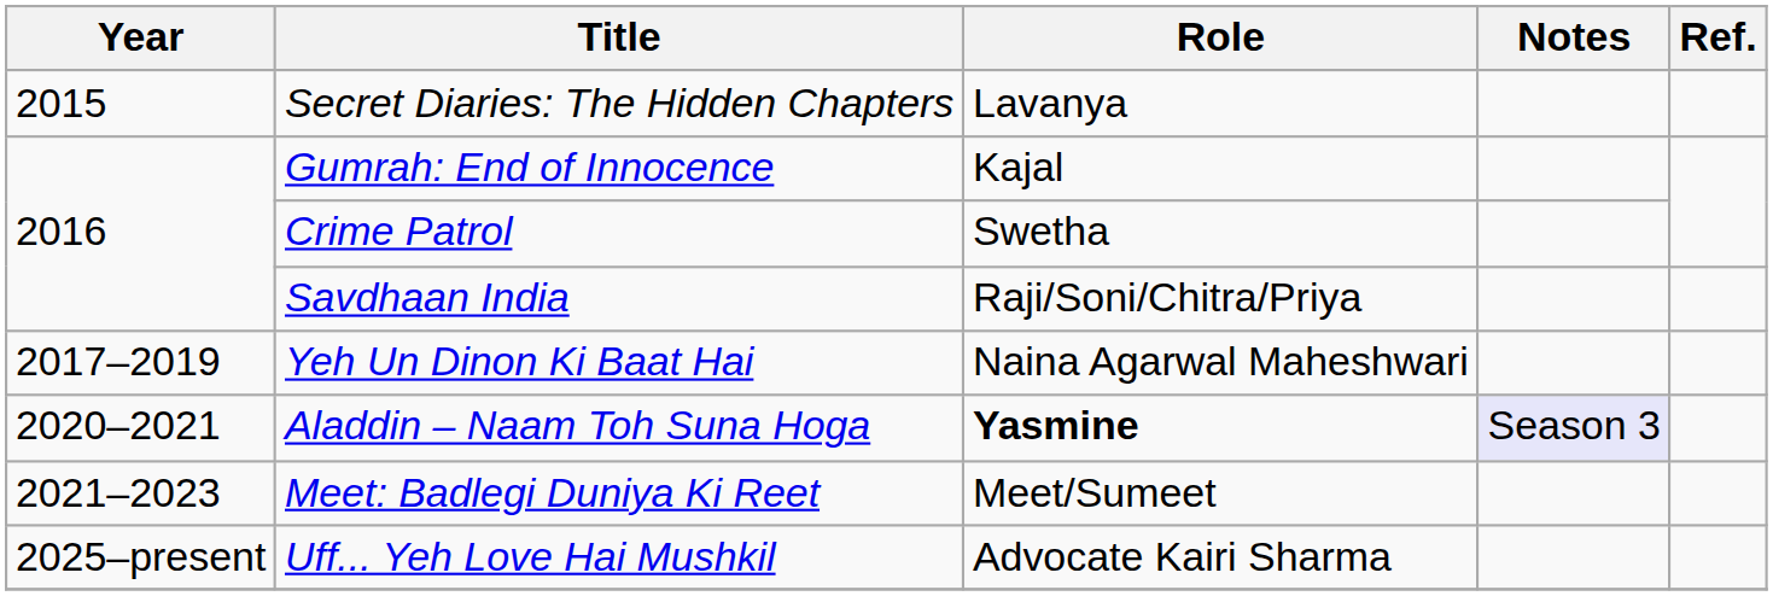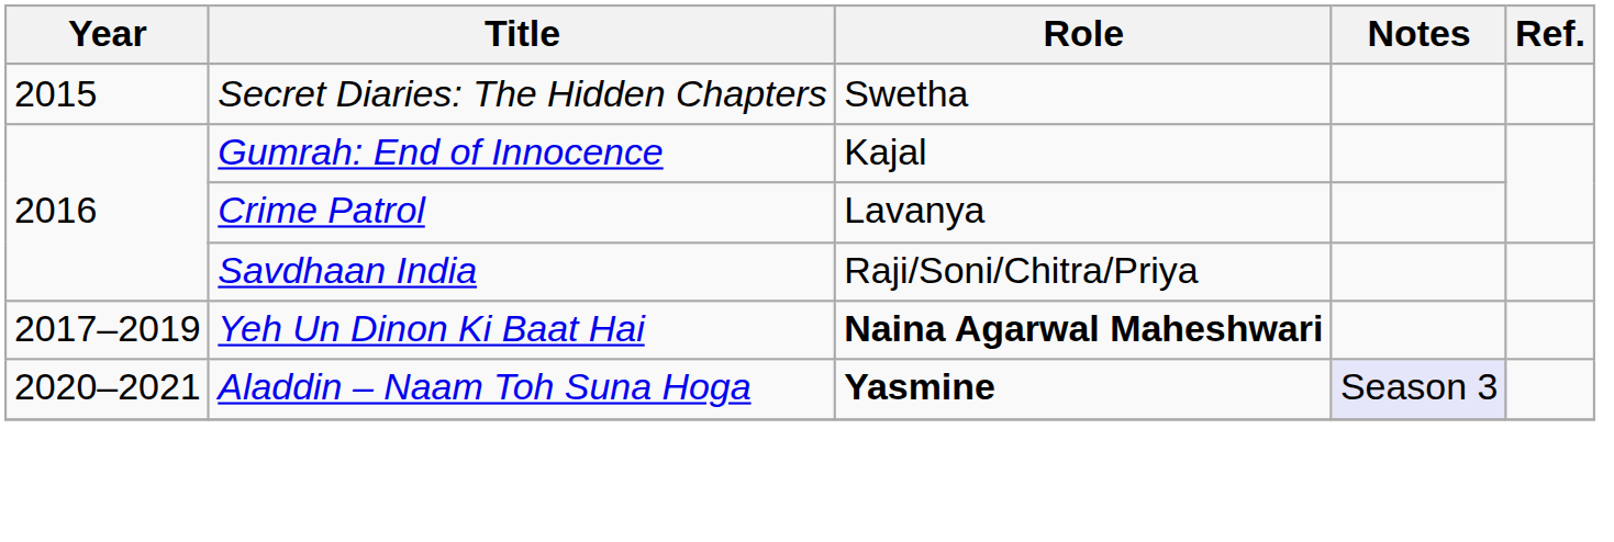Secret Diaries: The Hidden Chapters | Role: Lavanya -> Swetha
Crime Patrol | Role: Swetha -> Lavanya
Yeh Un Dinon Ki Baat Hai | Role: normal -> bold
- row: 2021–2023 | Meet: Badlegi Duniya Ki Reet | Meet/Sumeet
- row: 2025–present | Uff... Yeh Love Hai Mushkil | Advocate Kairi Sharma
